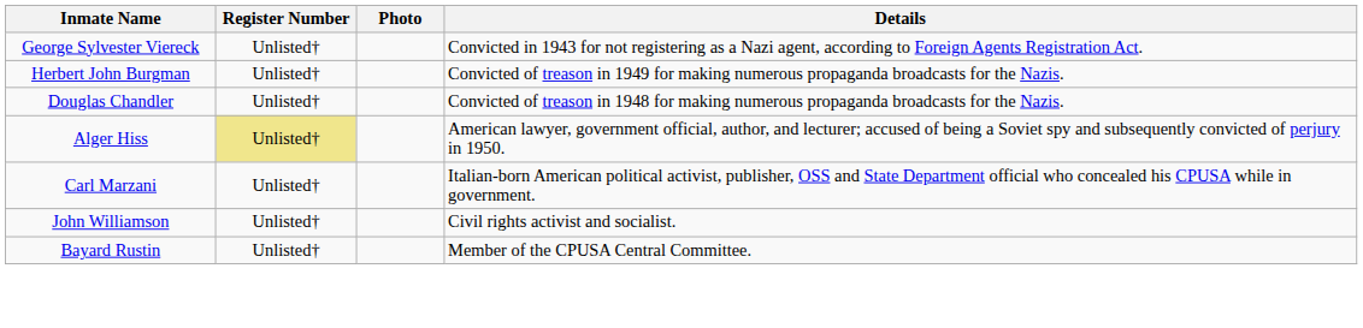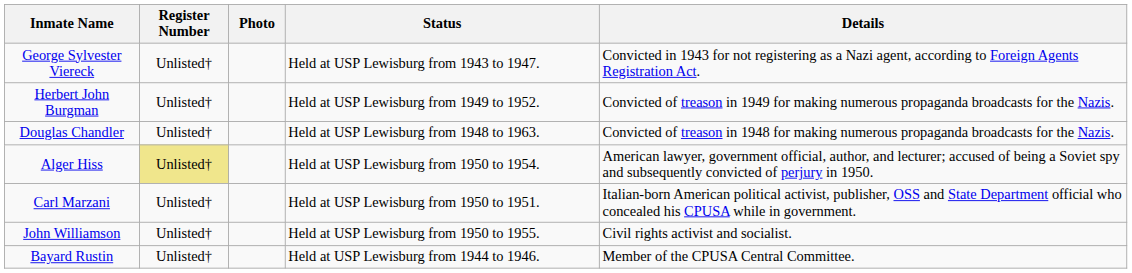+ column: Status | Held at USP Lewisburg from 1943 to 1947. | Held at USP Lewisburg from 1949 to 1952. | Held at USP Lewisburg from 1948 to 1963. | Held at USP Lewisburg from 1950 to 1954. | Held at USP Lewisburg from 1950 to 1951. | Held at USP Lewisburg from 1950 to 1955. | Held at USP Lewisburg from 1944 to 1946.
